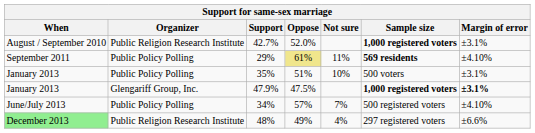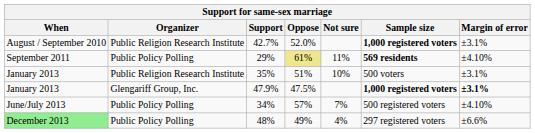35% | Organizer: Public Policy Polling -> Public Religion Research Institute
48% | Organizer: Public Religion Research Institute -> Public Policy Polling
